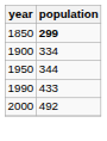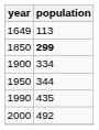+ row: 1649 | 113
1990 | population: 433 -> 435
